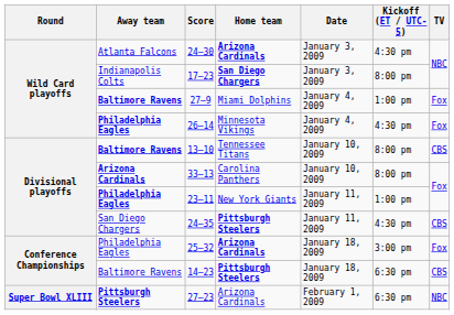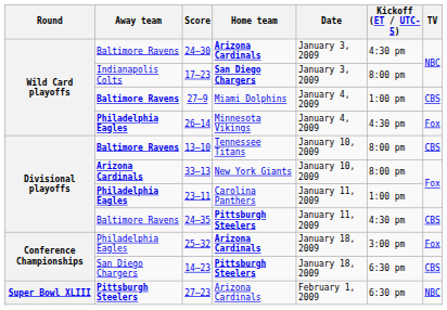24–30 | Away team: Atlanta Falcons -> Baltimore Ravens
27–9 | TV: Fox -> CBS
33–13 | Home team: Carolina Panthers -> New York Giants
23–11 | Home team: New York Giants -> Carolina Panthers
24–35 | Away team: San Diego Chargers -> Baltimore Ravens
14–23 | Away team: Baltimore Ravens -> San Diego Chargers
